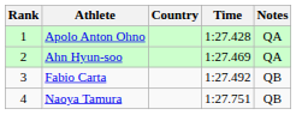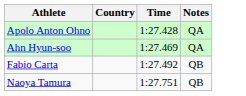- column: Rank | 1 | 2 | 3 | 4
